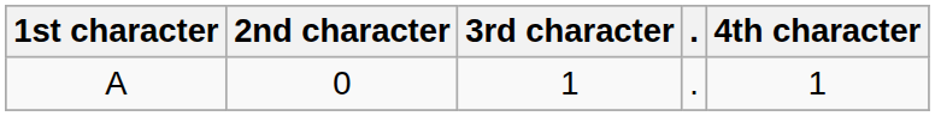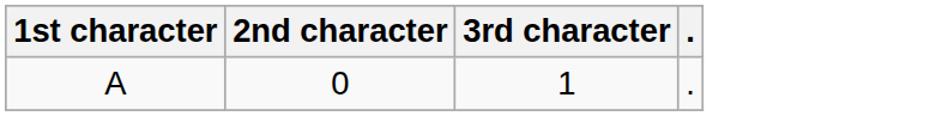- column: 4th character | 1
